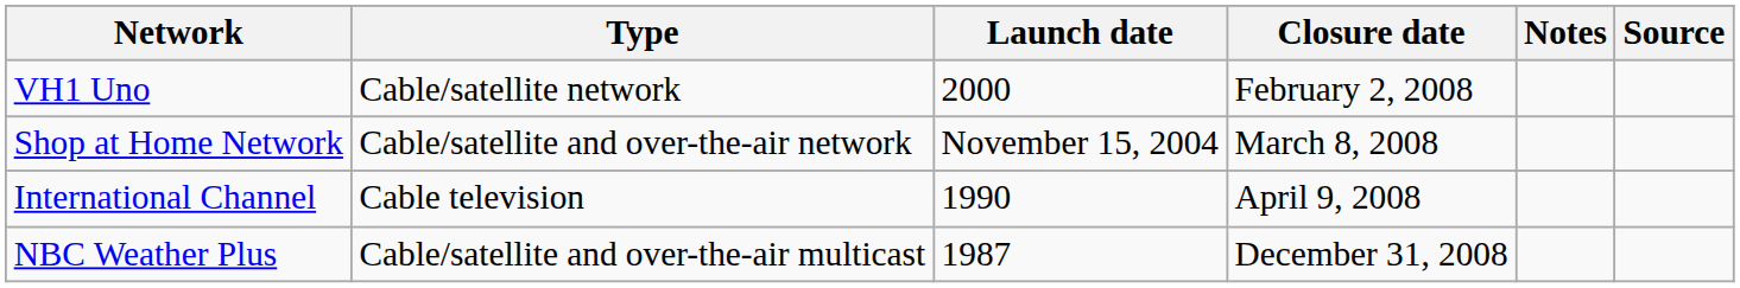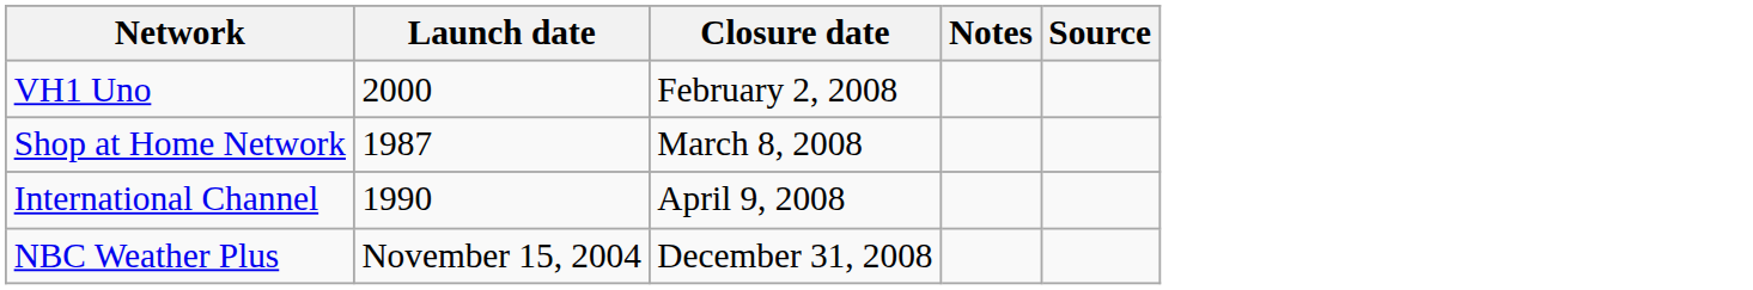- column: Type | Cable/satellite network | Cable/satellite and over-the-air network | Cable television | Cable/satellite and over-the-air multicast
Shop at Home Network | Launch date: November 15, 2004 -> 1987
NBC Weather Plus | Launch date: 1987 -> November 15, 2004
